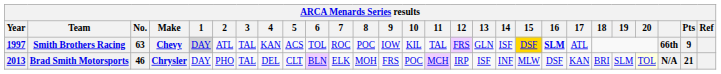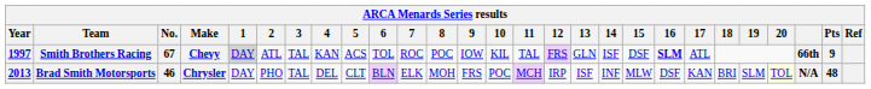Smith Brothers Racing | No.: 63 -> 67
Smith Brothers Racing | 15: gold background -> no background
Brad Smith Motorsports | Pts: 21 -> 48
